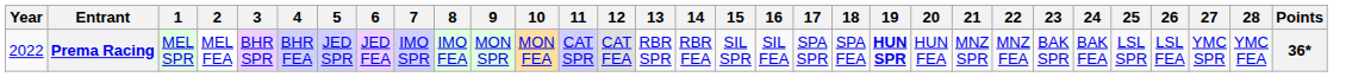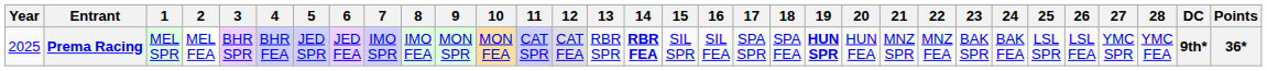+ column: DC | 9th*
Prema Racing | Year: 2022 -> 2025
Prema Racing | 14: normal -> bold
